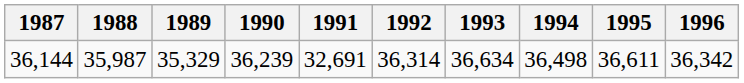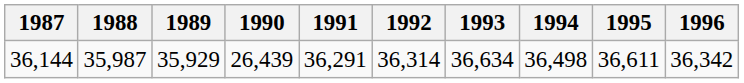36,144 | 1989: 35,329 -> 35,929
36,144 | 1990: 36,239 -> 26,439
36,144 | 1991: 32,691 -> 36,291
